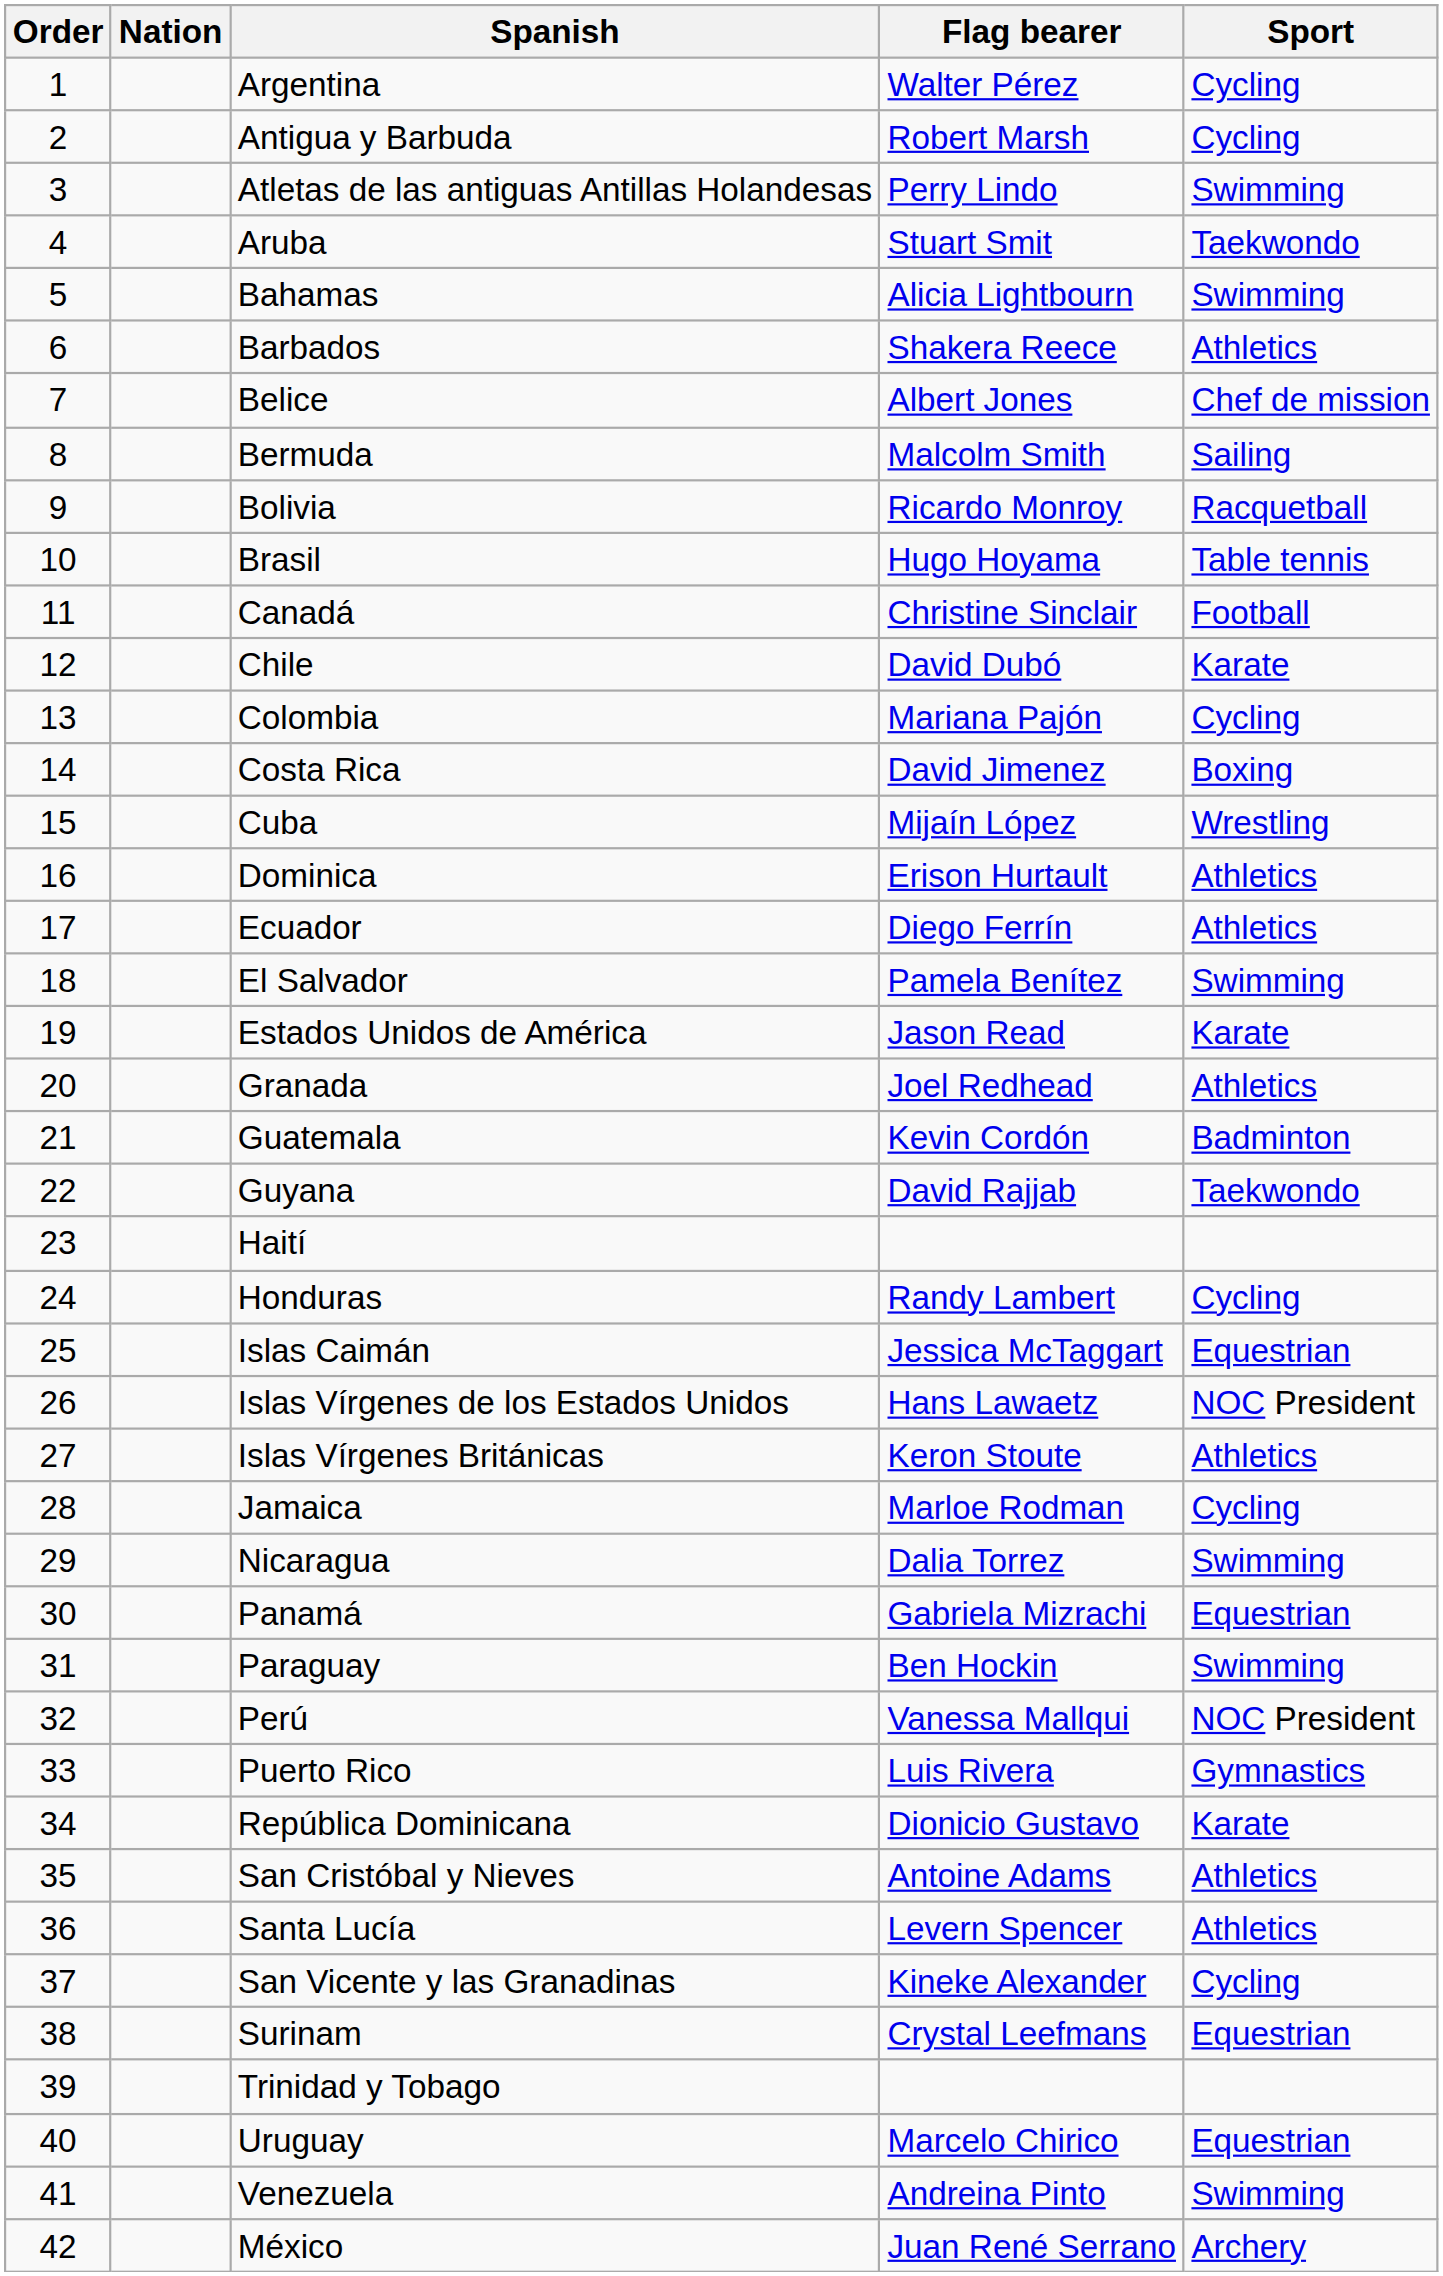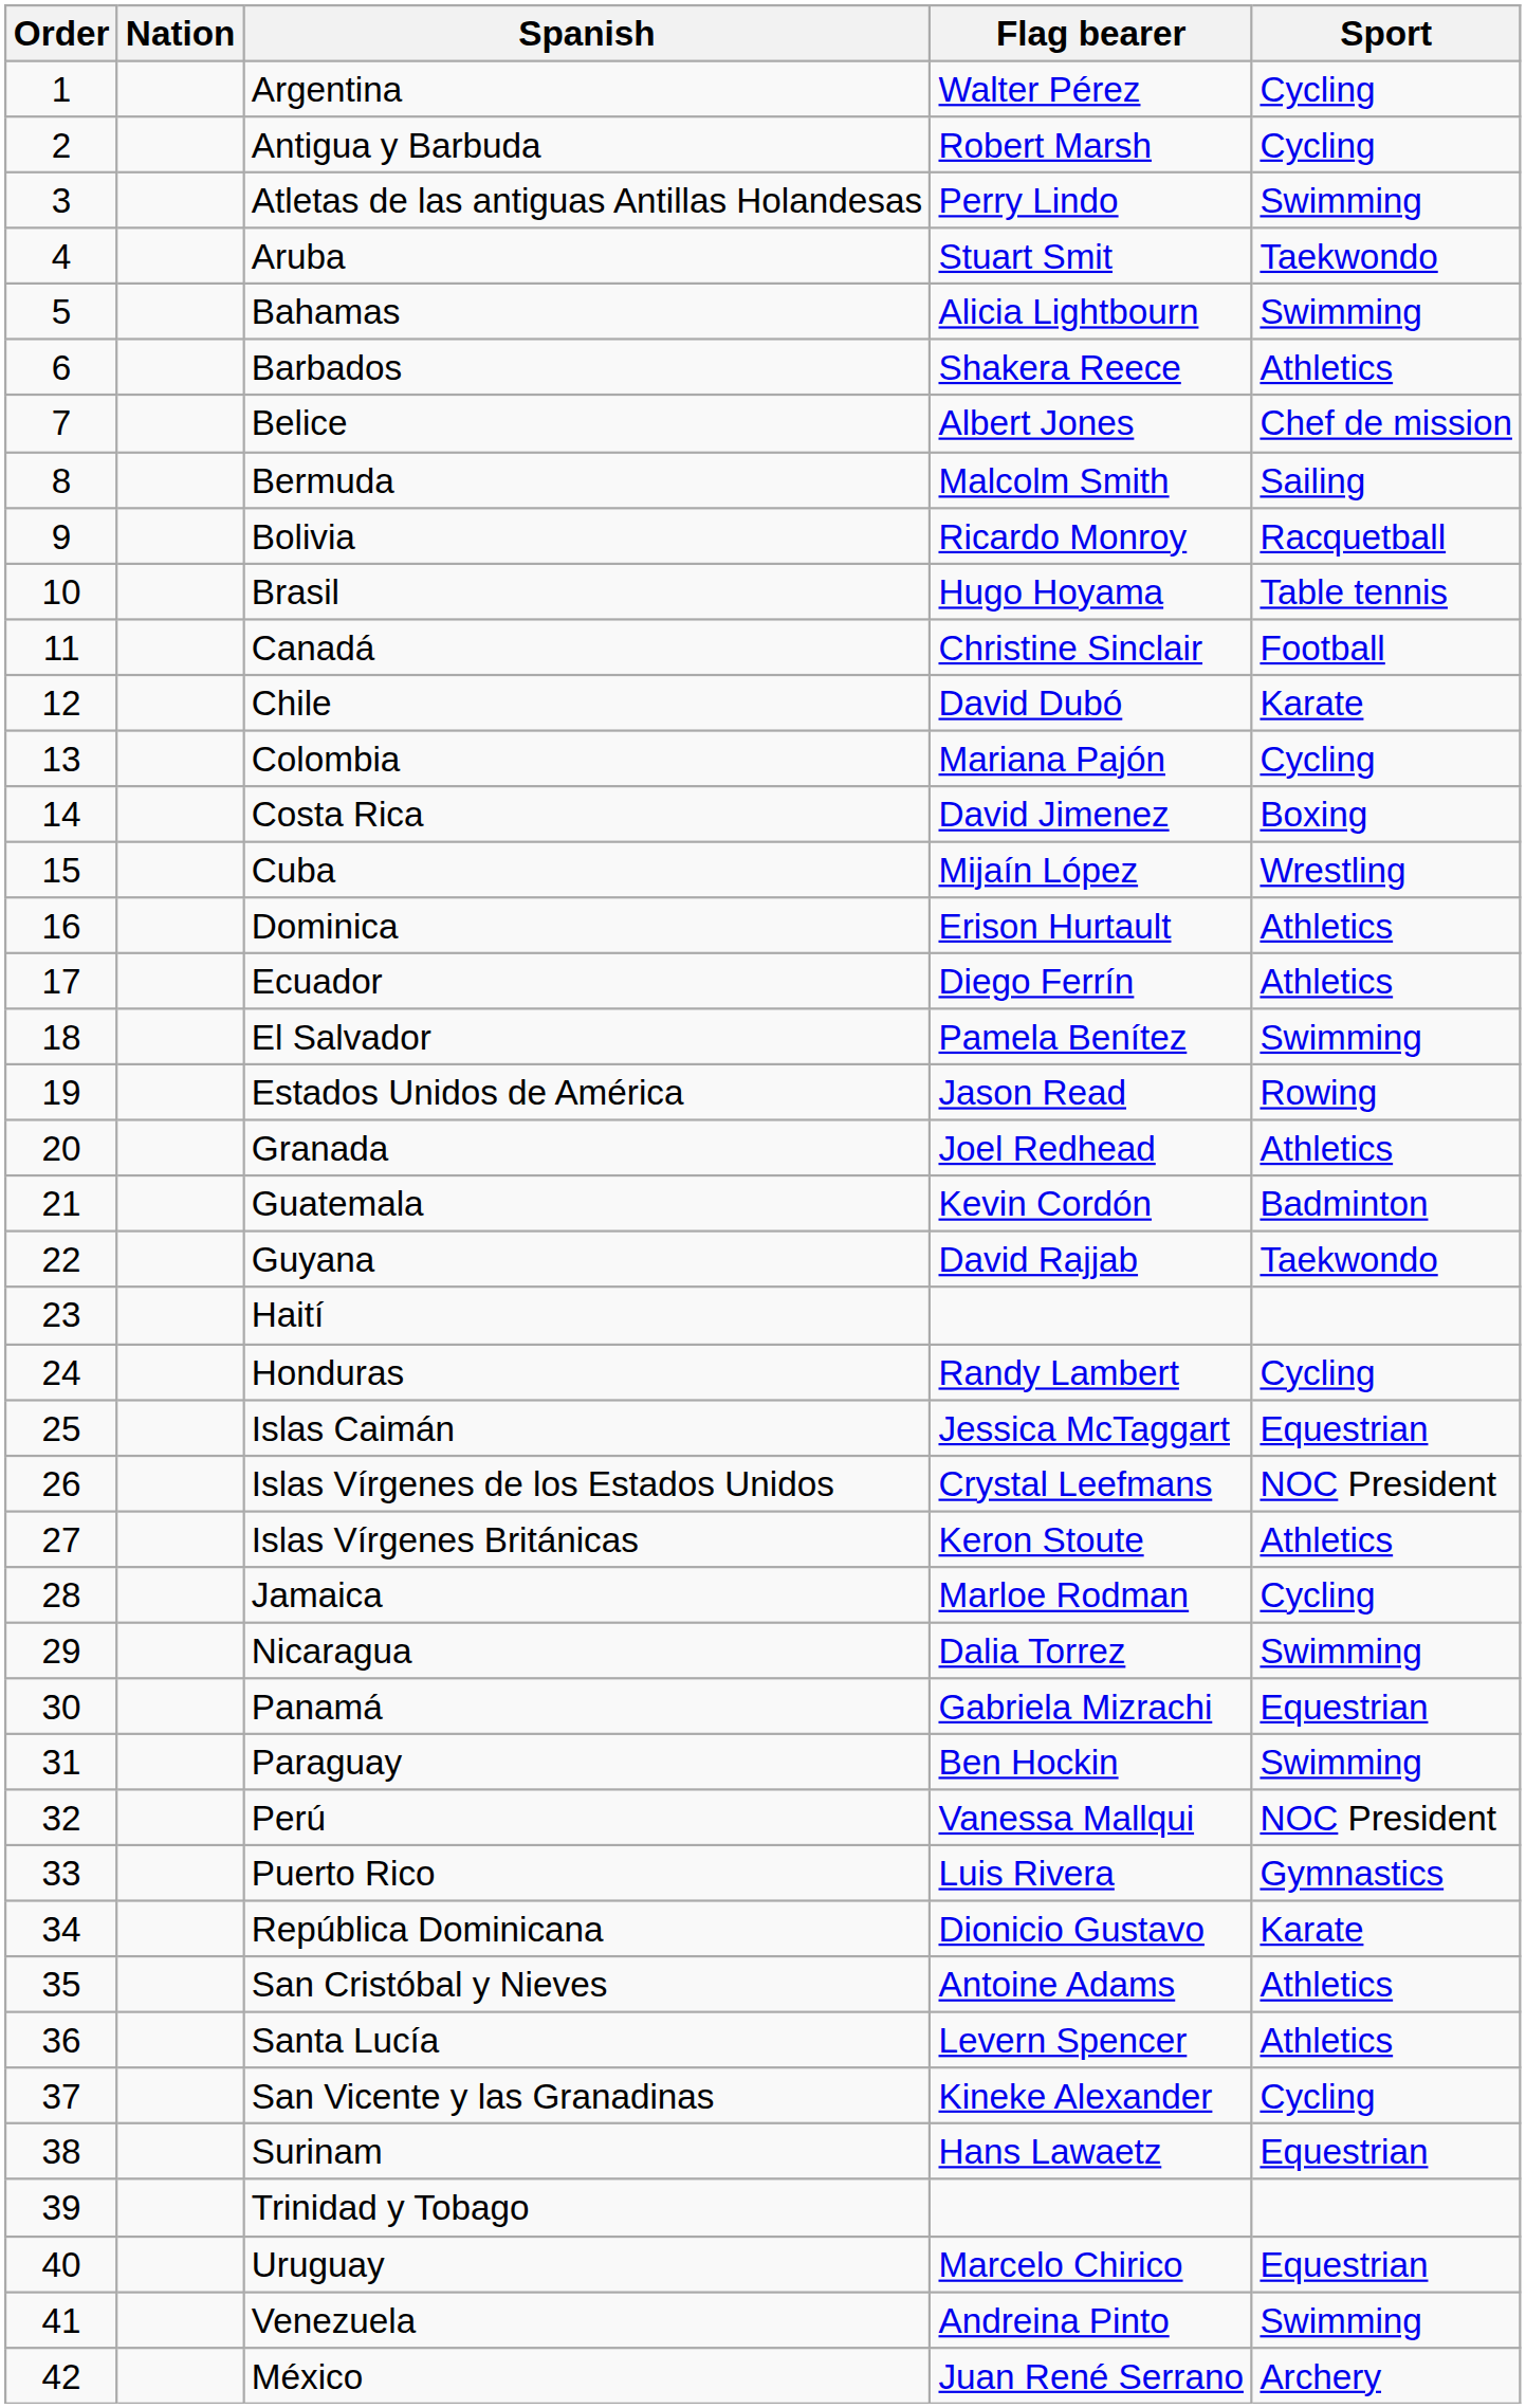Estados Unidos de América | Sport: Karate -> Rowing
Islas Vírgenes de los Estados Unidos | Flag bearer: Hans Lawaetz -> Crystal Leefmans
Surinam | Flag bearer: Crystal Leefmans -> Hans Lawaetz
